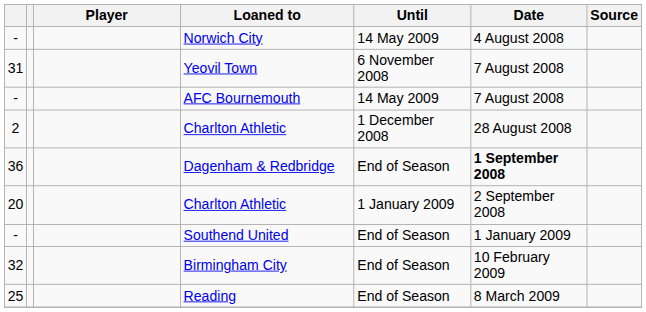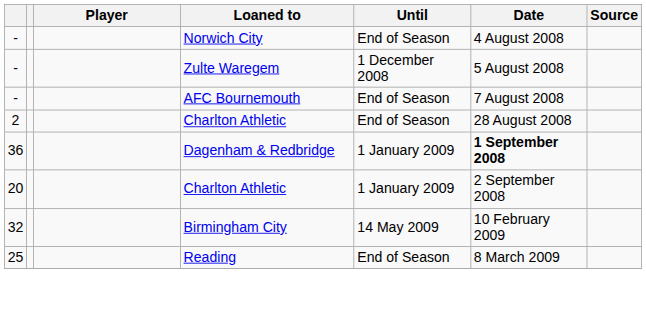Norwich City | Until: 14 May 2009 -> End of Season
+ row: - | Zulte Waregem | 1 December 2008 | 5 August 2008
- row: 31 | Yeovil Town | 6 November 2008 | 7 August 2008
AFC Bournemouth | Until: 14 May 2009 -> End of Season
2 / Charlton Athletic | Until: 1 December 2008 -> End of Season
Dagenham & Redbridge | Until: End of Season -> 1 January 2009
- row: - | Southend United | End of Season | 1 January 2009
Birmingham City | Until: End of Season -> 14 May 2009
